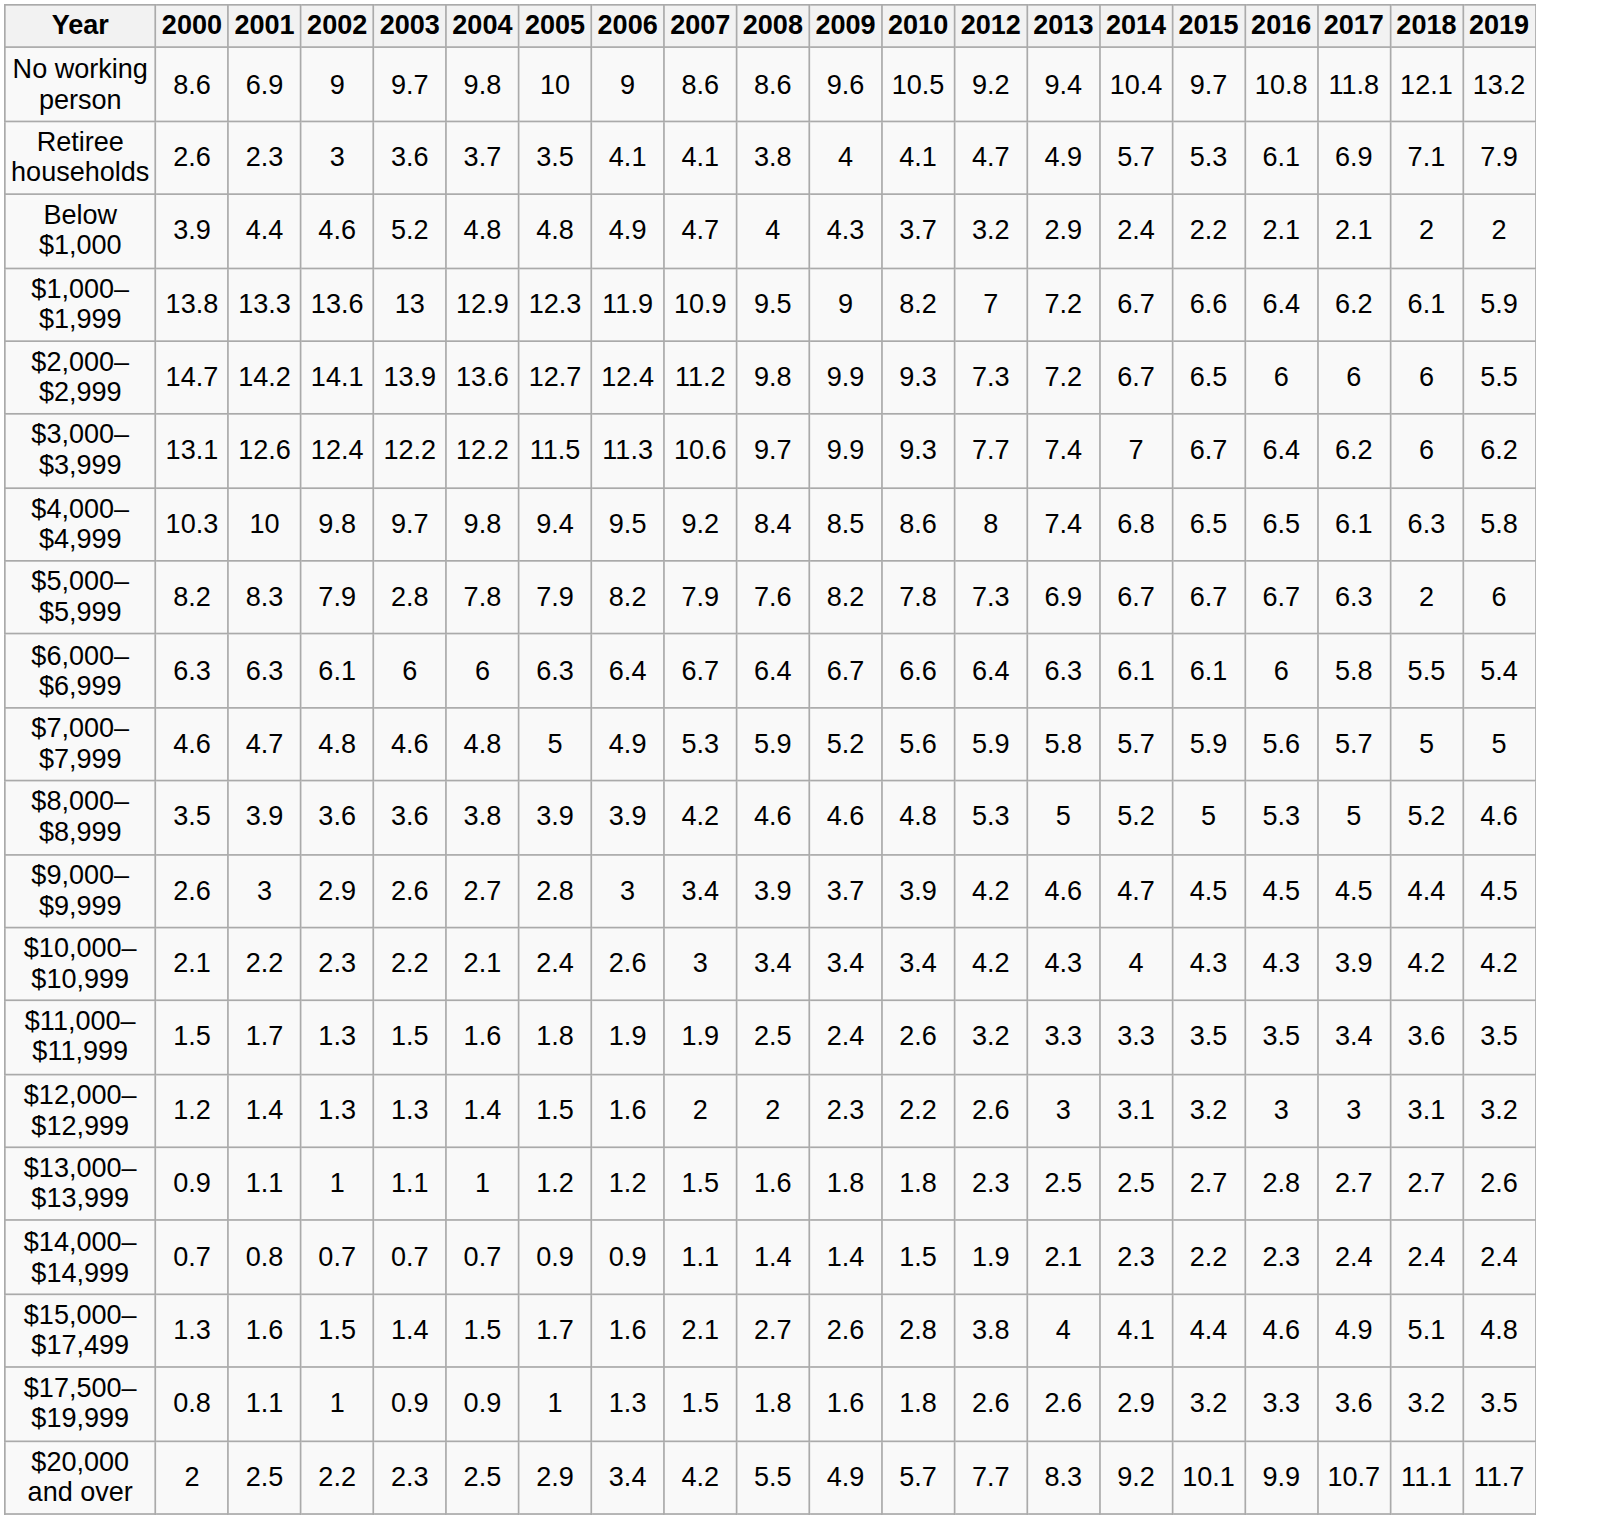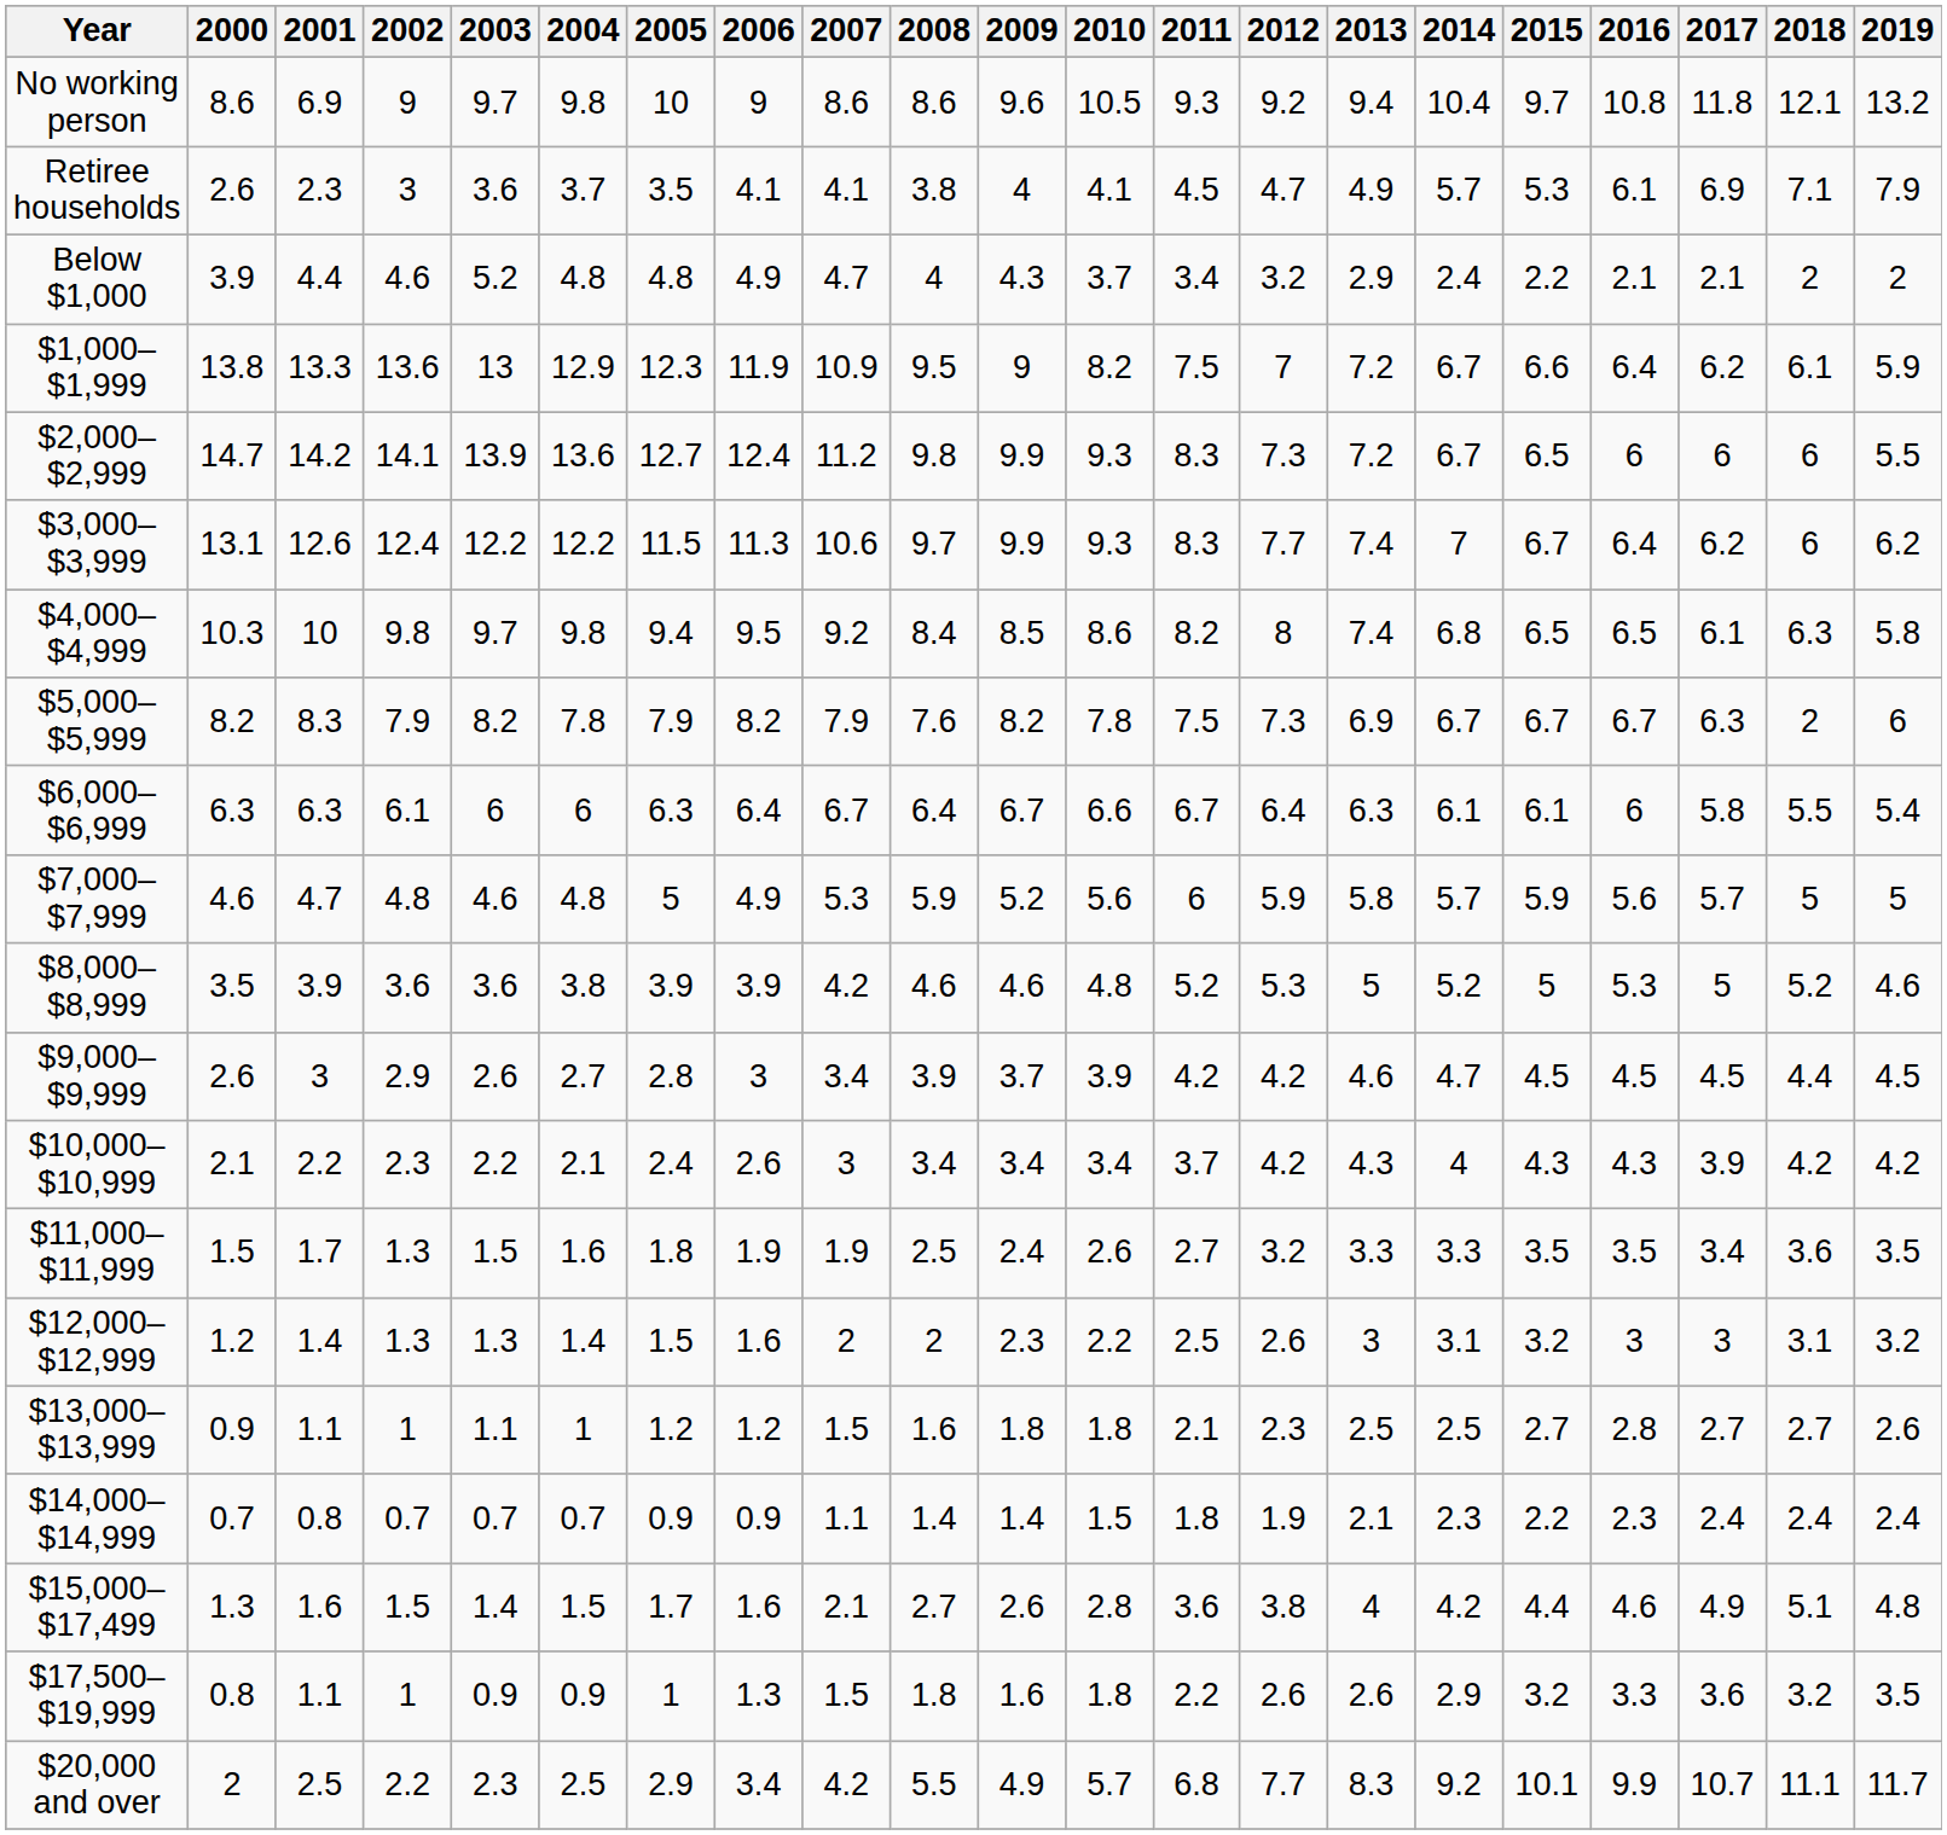+ column: 2011 | 9.3 | 4.5 | 3.4 | 7.5 | 8.3 | 8.3 | 8.2 | 7.5 | 6.7 | 6 | 5.2 | 4.2 | 3.7 | 2.7 | 2.5 | 2.1 | 1.8 | 3.6 | 2.2 | 6.8
$5,000–$5,999 | 2003: 2.8 -> 8.2
$15,000–$17,499 | 2014: 4.1 -> 4.2
